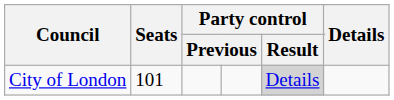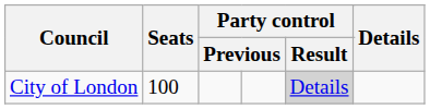City of London | Seats: 101 -> 100
